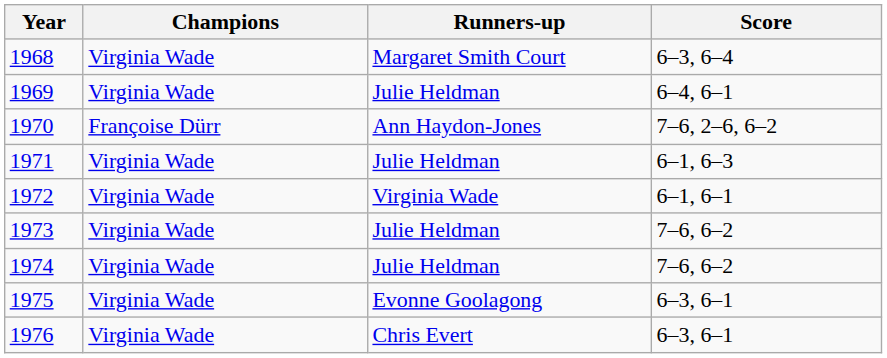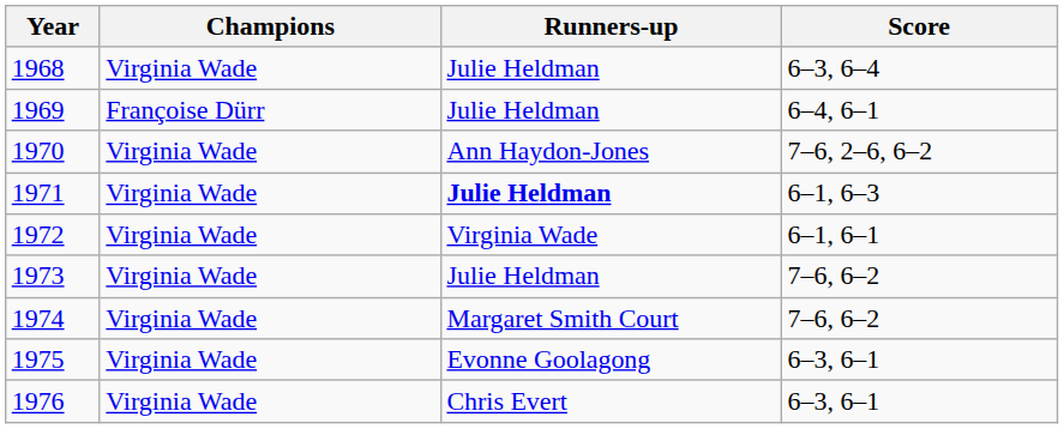1968 | Runners-up: Margaret Smith Court -> Julie Heldman
1969 | Champions: Virginia Wade -> Françoise Dürr
1970 | Champions: Françoise Dürr -> Virginia Wade
1971 | Runners-up: normal -> bold
1974 | Runners-up: Julie Heldman -> Margaret Smith Court
